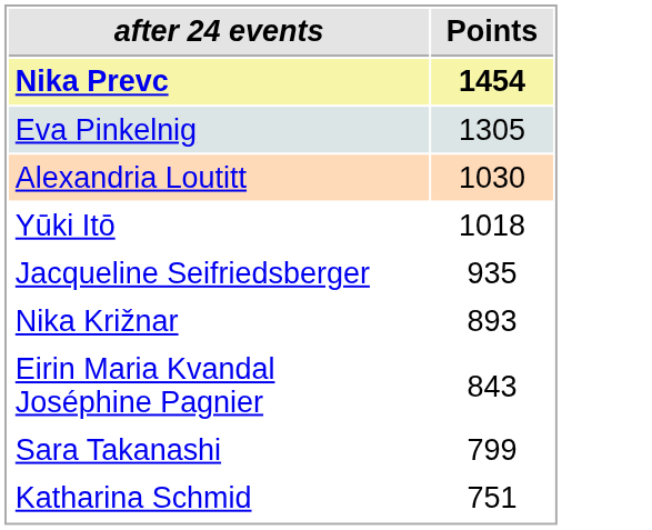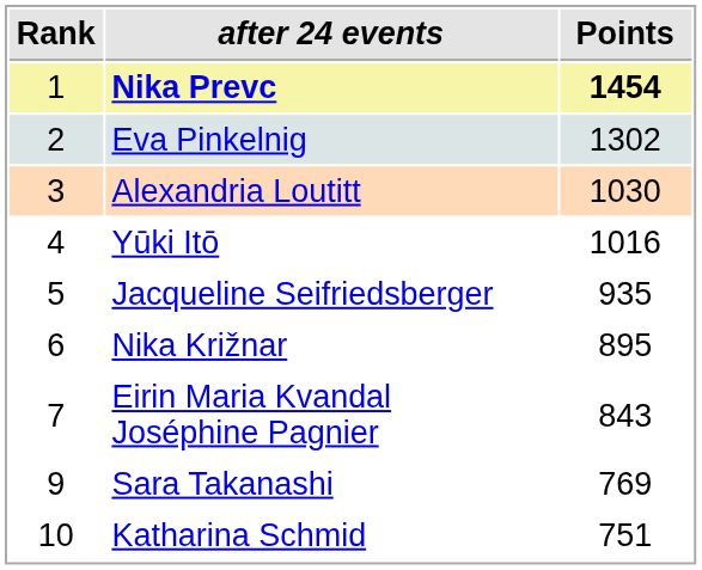+ column: Rank | 1 | 2 | 3 | 4 | 5 | 6 | 7 | 9 | 10
Eva Pinkelnig | Points: 1305 -> 1302
Yūki Itō | Points: 1018 -> 1016
Nika Križnar | Points: 893 -> 895
Sara Takanashi | Points: 799 -> 769
